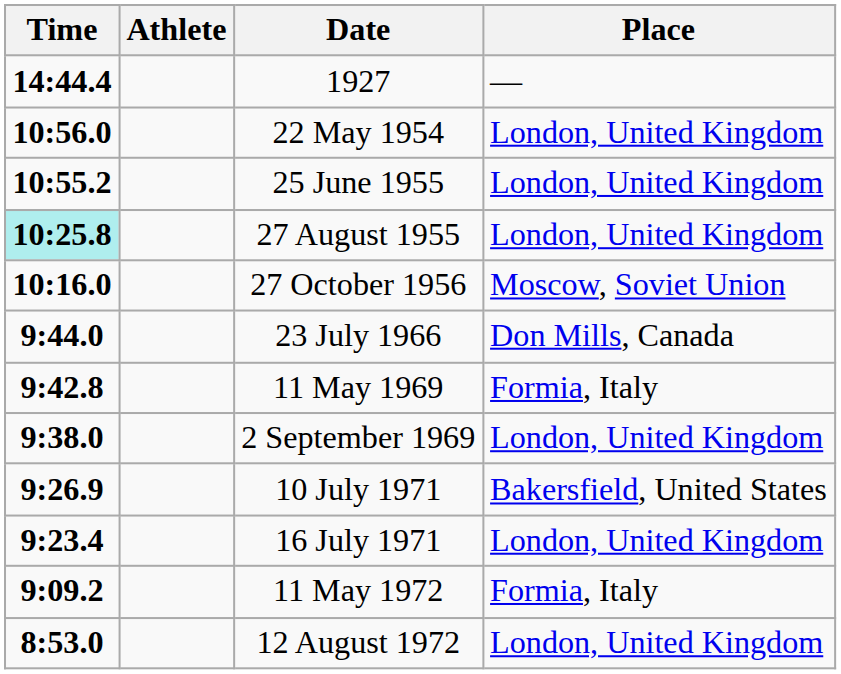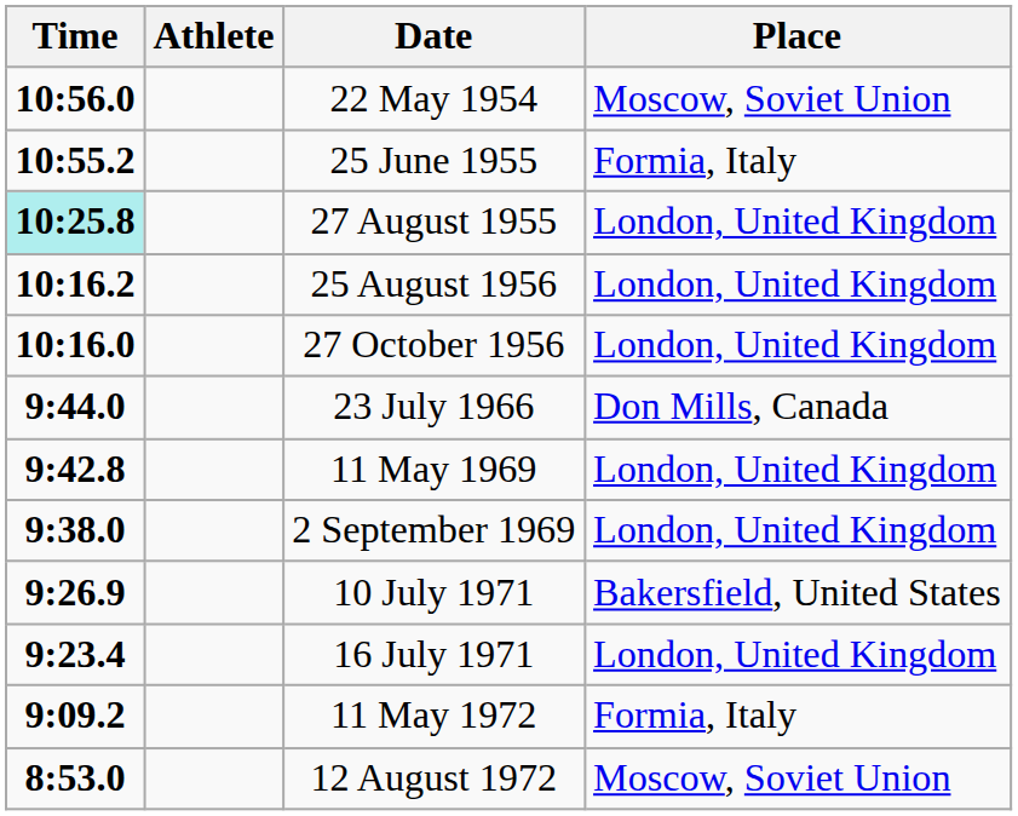- row: 14:44.4 | 1927 | —
22 May 1954 | Place: London, United Kingdom -> Moscow, Soviet Union
25 June 1955 | Place: London, United Kingdom -> Formia, Italy
+ row: 10:16.2 | 25 August 1956 | London, United Kingdom
27 October 1956 | Place: Moscow, Soviet Union -> London, United Kingdom
11 May 1969 | Place: Formia, Italy -> London, United Kingdom
12 August 1972 | Place: London, United Kingdom -> Moscow, Soviet Union
